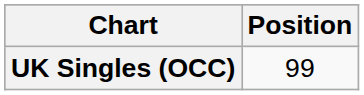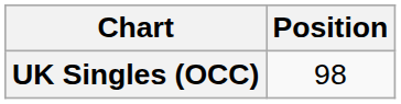UK Singles (OCC) | Position: 99 -> 98
